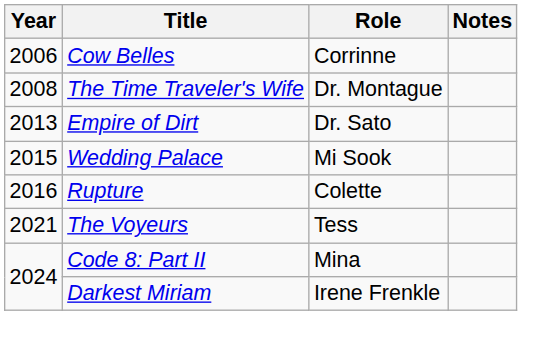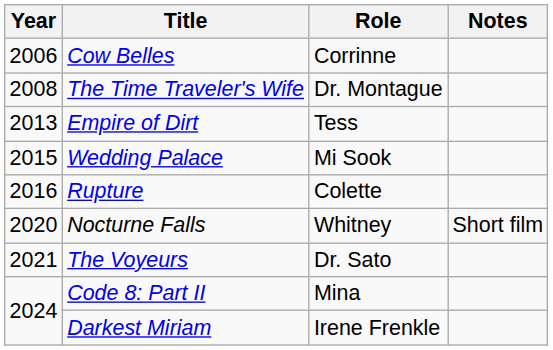Empire of Dirt | Role: Dr. Sato -> Tess
+ row: 2020 | Nocturne Falls | Whitney | Short film
The Voyeurs | Role: Tess -> Dr. Sato
